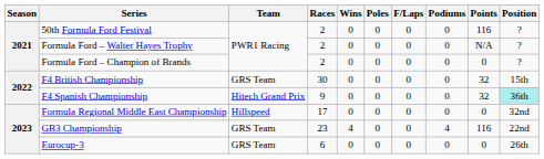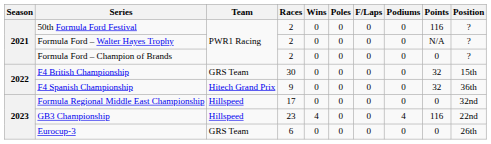F4 Spanish Championship | Position: paleturquoise background -> no background
GB3 Championship | Team: GRS Team -> Hillspeed
